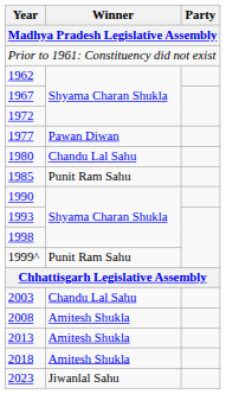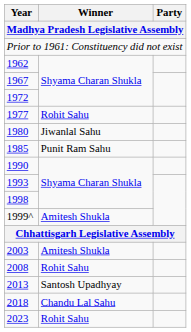1977 | Winner: Pawan Diwan -> Rohit Sahu
1980 | Winner: Chandu Lal Sahu -> Jiwanlal Sahu
1999^ | Winner: Punit Ram Sahu -> Amitesh Shukla
2003 | Winner: Chandu Lal Sahu -> Amitesh Shukla
2008 | Winner: Amitesh Shukla -> Rohit Sahu
2013 | Winner: Amitesh Shukla -> Santosh Upadhyay
2018 | Winner: Amitesh Shukla -> Chandu Lal Sahu
2023 | Winner: Jiwanlal Sahu -> Rohit Sahu
